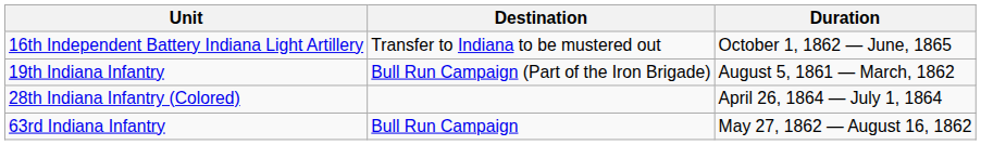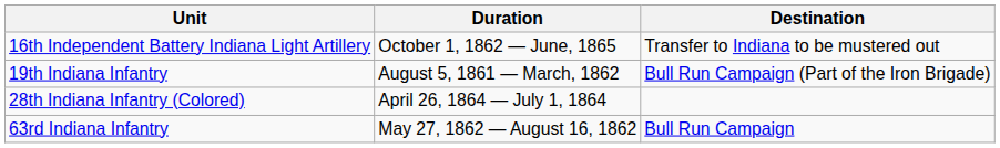columns swapped: Duration <-> Destination
